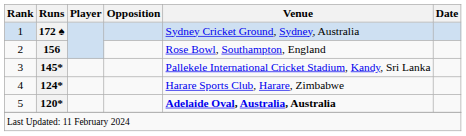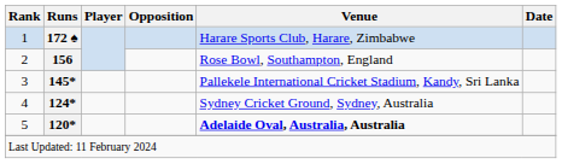1 | Venue: Sydney Cricket Ground, Sydney, Australia -> Harare Sports Club, Harare, Zimbabwe
4 | Venue: Harare Sports Club, Harare, Zimbabwe -> Sydney Cricket Ground, Sydney, Australia
